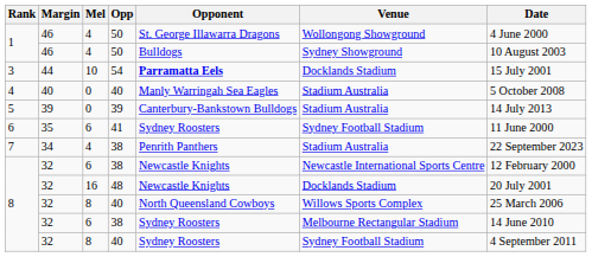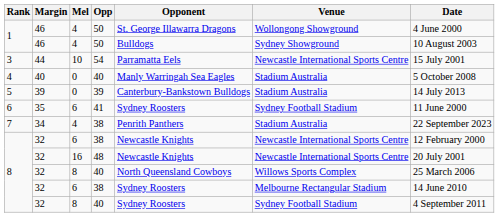3 | Opponent: bold -> normal
3 | Venue: Docklands Stadium -> Newcastle International Sports Centre
8 / 48 | Venue: Docklands Stadium -> Newcastle International Sports Centre
